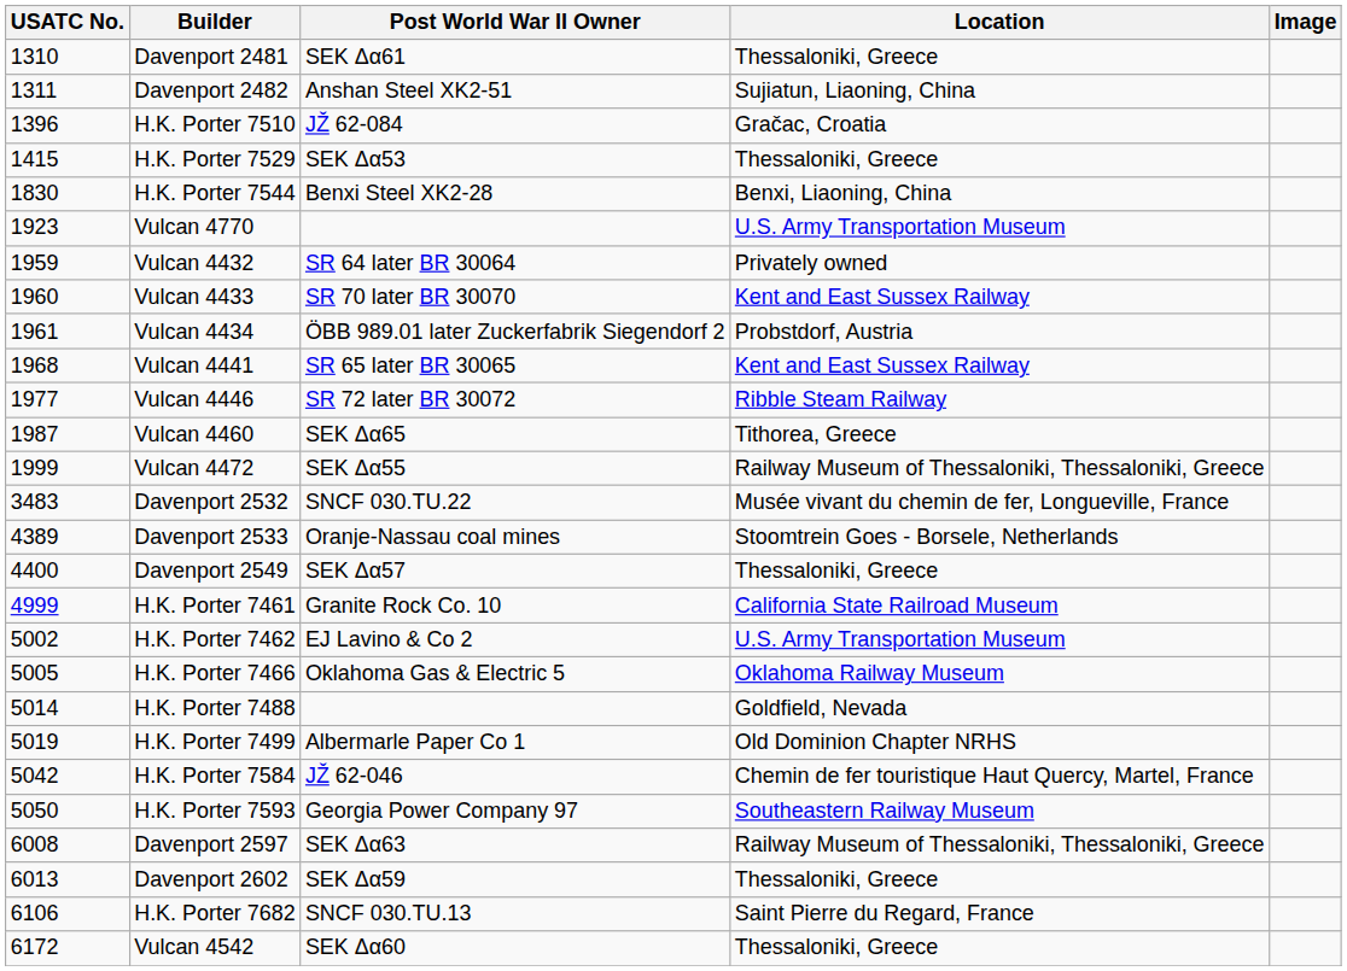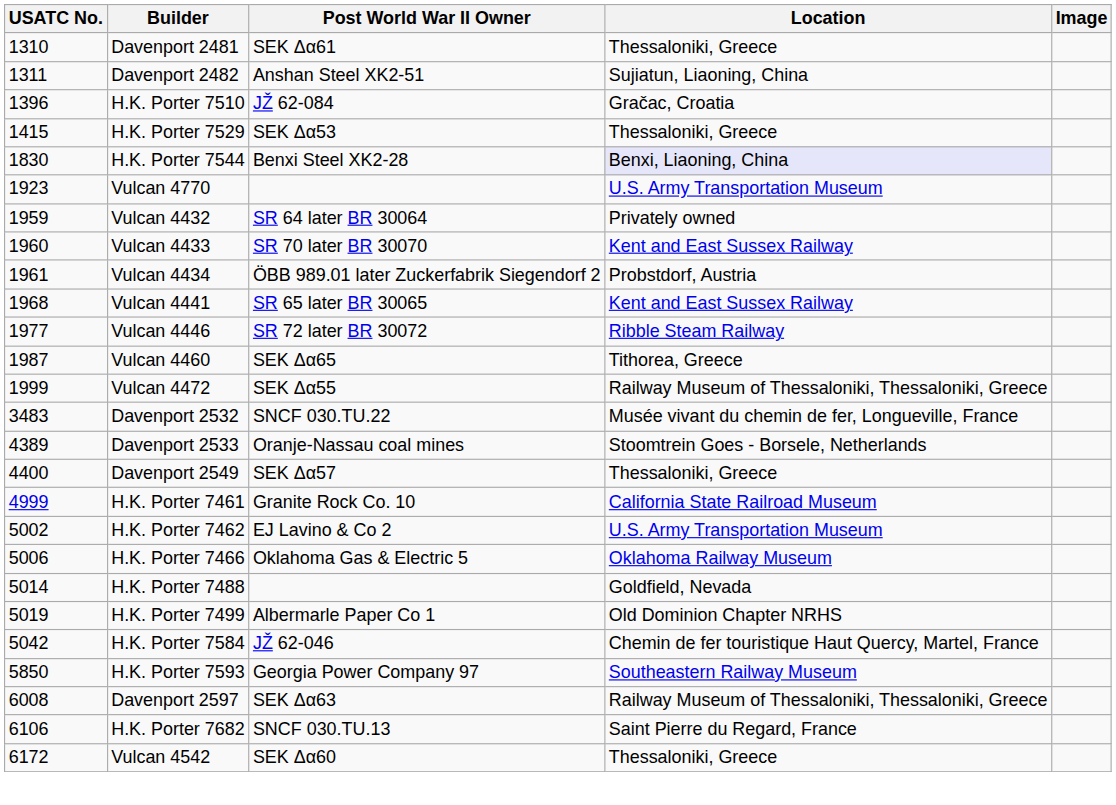H.K. Porter 7544 | Location: no background -> lavender background
H.K. Porter 7466 | USATC No.: 5005 -> 5006
H.K. Porter 7593 | USATC No.: 5050 -> 5850
- row: 6013 | Davenport 2602 | SEK Δα59 | Thessaloniki, Greece
